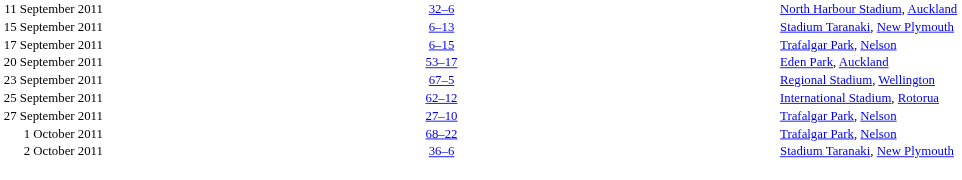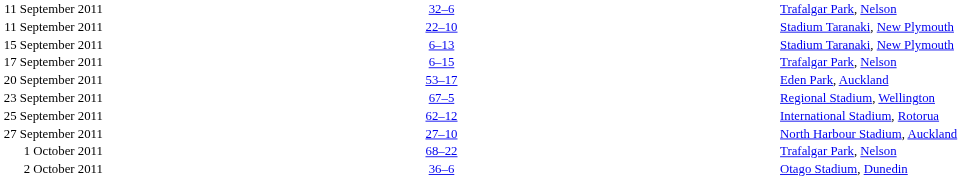11 September 2011 / 32–6 | column 5: North Harbour Stadium, Auckland -> Trafalgar Park, Nelson
+ row: 11 September 2011 | 22–10 | Stadium Taranaki, New Plymouth
27 September 2011 | column 5: Trafalgar Park, Nelson -> North Harbour Stadium, Auckland
2 October 2011 | column 5: Stadium Taranaki, New Plymouth -> Otago Stadium, Dunedin
